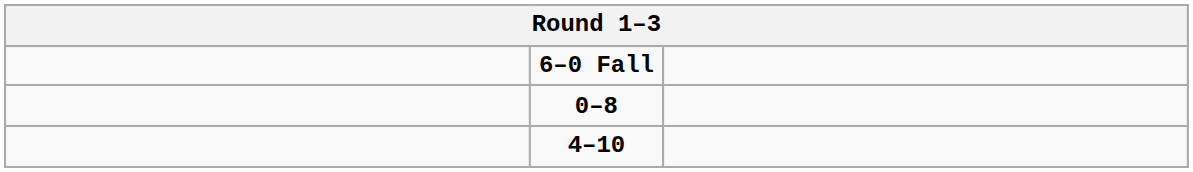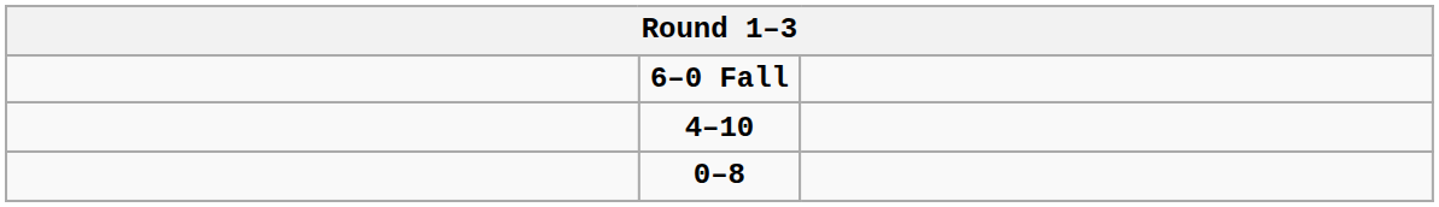rows swapped: 0–8 <-> 4–10
